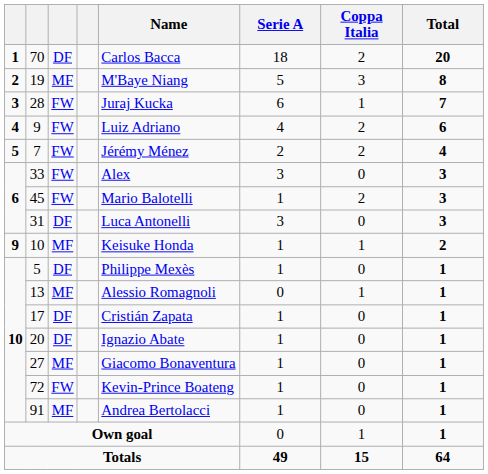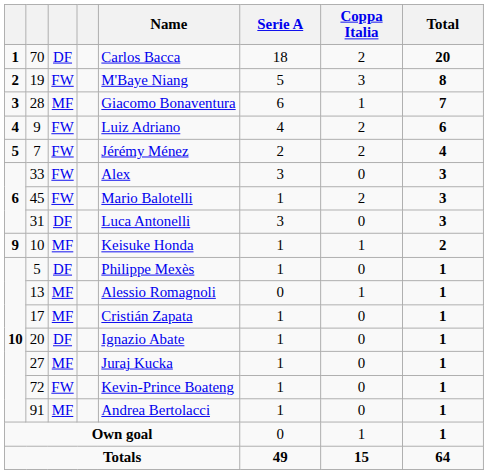19 | column 3: MF -> FW
28 | column 3: FW -> MF
28 | Name: Juraj Kucka -> Giacomo Bonaventura
17 | column 3: DF -> MF
27 | Name: Giacomo Bonaventura -> Juraj Kucka
